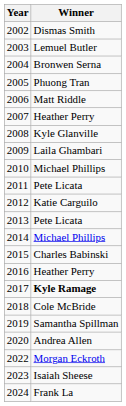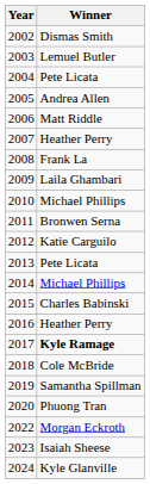2004 | Winner: Bronwen Serna -> Pete Licata
2005 | Winner: Phuong Tran -> Andrea Allen
2008 | Winner: Kyle Glanville -> Frank La
2011 | Winner: Pete Licata -> Bronwen Serna
2020 | Winner: Andrea Allen -> Phuong Tran
2024 | Winner: Frank La -> Kyle Glanville
